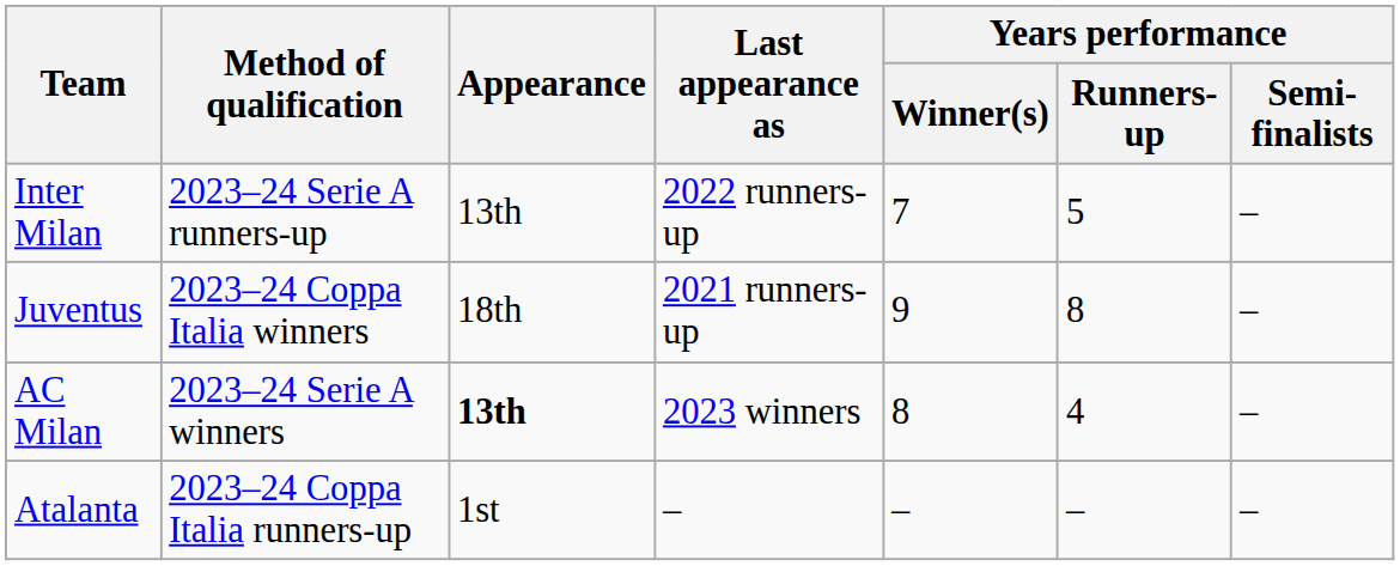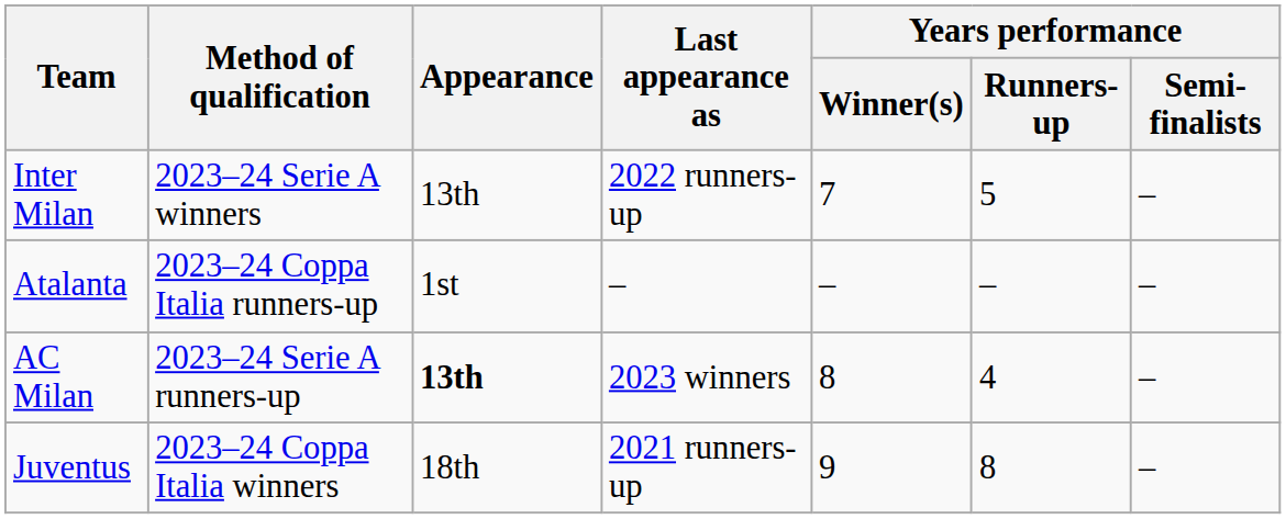Inter Milan | Method of qualification: 2023–24 Serie A runners-up -> 2023–24 Serie A winners
rows swapped: Juventus <-> Atalanta
AC Milan | Method of qualification: 2023–24 Serie A winners -> 2023–24 Serie A runners-up
